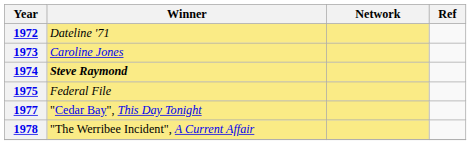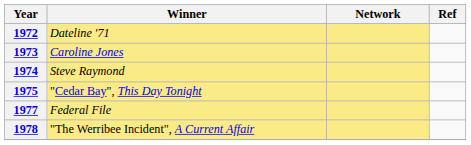1974 | Winner: bold -> normal
1975 | Winner: Federal File -> "Cedar Bay", This Day Tonight
1977 | Winner: "Cedar Bay", This Day Tonight -> Federal File
